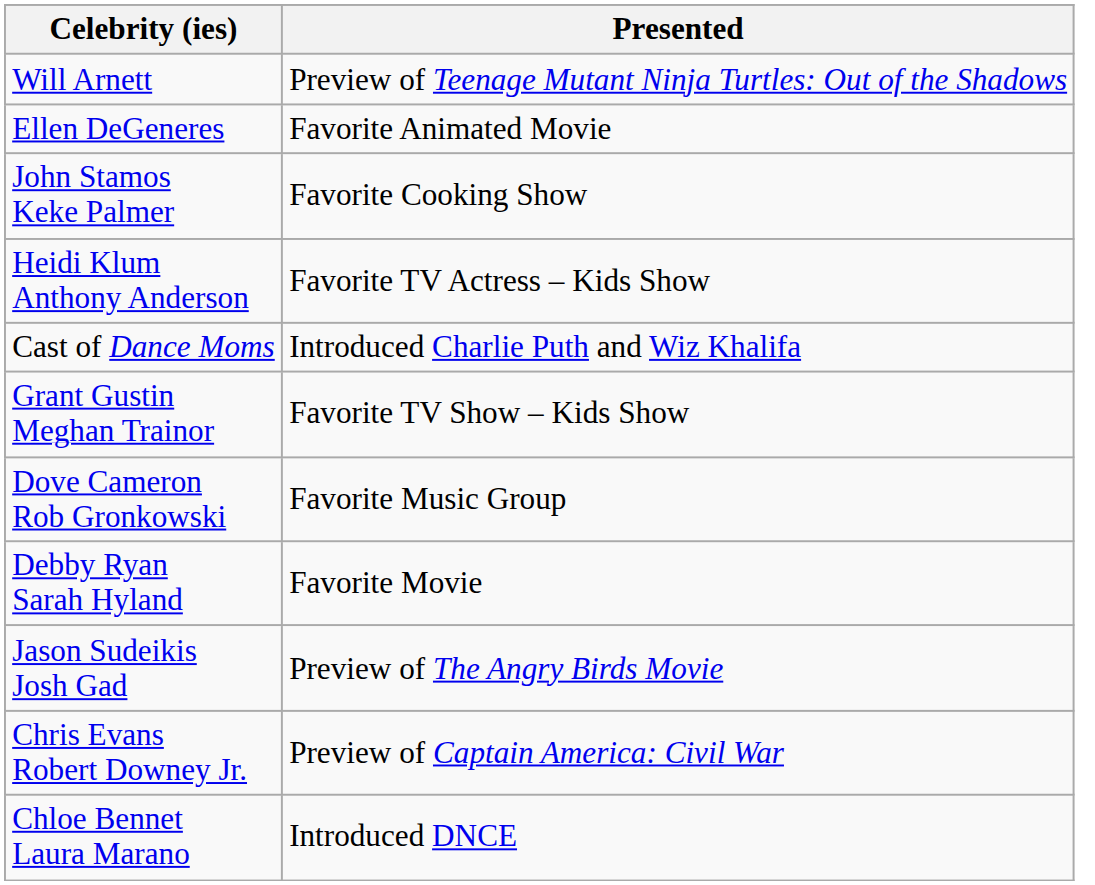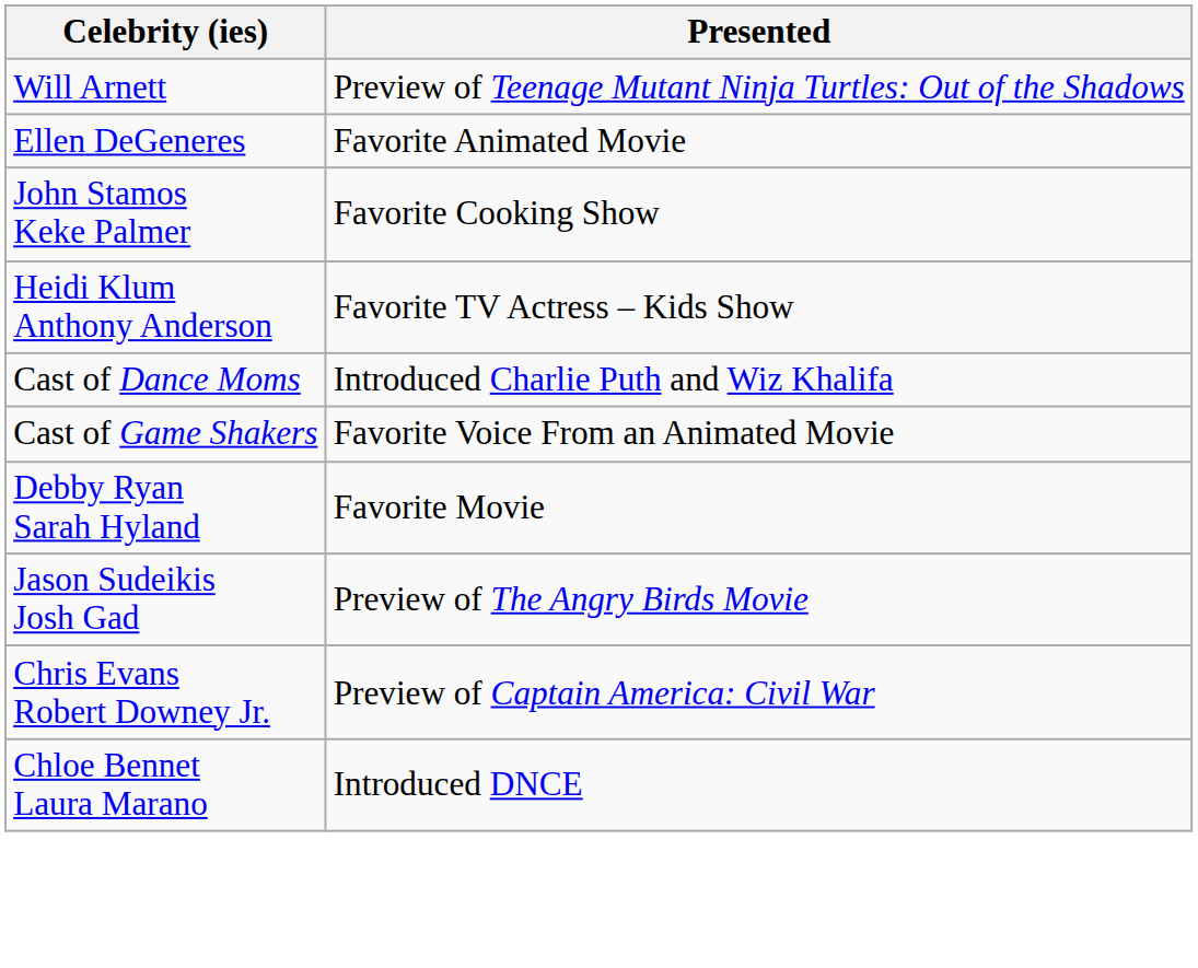- row: Grant Gustin Meghan Trainor | Favorite TV Show – Kids Show
+ row: Cast of Game Shakers | Favorite Voice From an Animated Movie
- row: Dove Cameron Rob Gronkowski | Favorite Music Group
